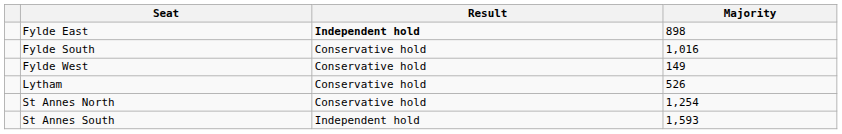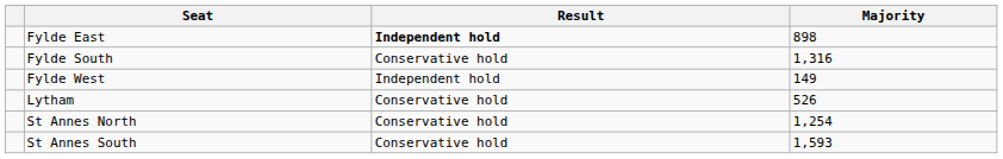Fylde South | Majority: 1,016 -> 1,316
Fylde West | Result: Conservative hold -> Independent hold
St Annes South | Result: Independent hold -> Conservative hold
